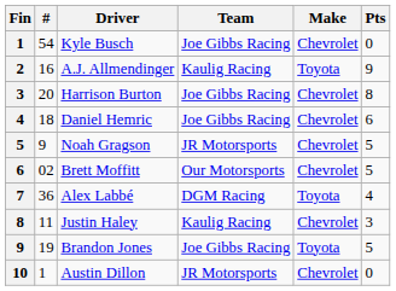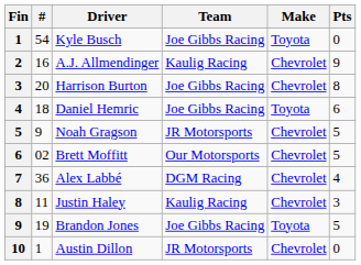Kyle Busch | Make: Chevrolet -> Toyota
A.J. Allmendinger | Make: Toyota -> Chevrolet
Daniel Hemric | Make: Chevrolet -> Toyota
Alex Labbé | Make: Toyota -> Chevrolet
